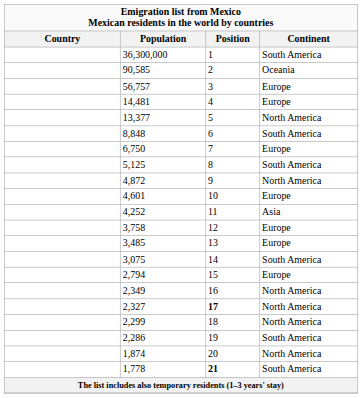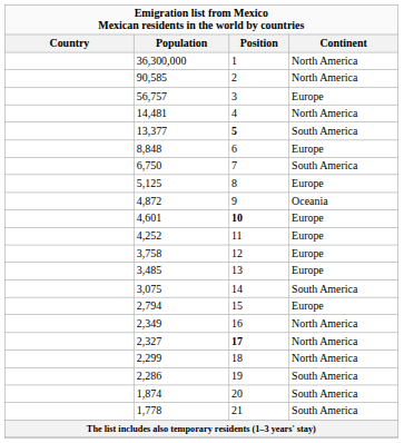36,300,000 | Continent: South America -> North America
90,585 | Continent: Oceania -> North America
14,481 | Continent: Europe -> North America
13,377 | Position: normal -> bold
13,377 | Continent: North America -> South America
8,848 | Continent: South America -> Europe
6,750 | Continent: Europe -> South America
5,125 | Continent: South America -> Europe
4,872 | Continent: North America -> Oceania
4,601 | Position: normal -> bold
4,252 | Continent: Asia -> Europe
1,874 | Continent: North America -> South America
1,778 | Position: bold -> normal
